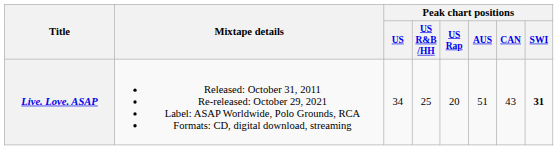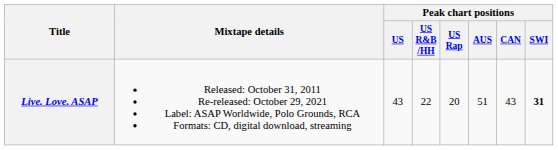Live. Love. ASAP | Peak chart positions / US: 34 -> 43
Live. Love. ASAP | Peak chart positions / US R&B /HH: 25 -> 22
